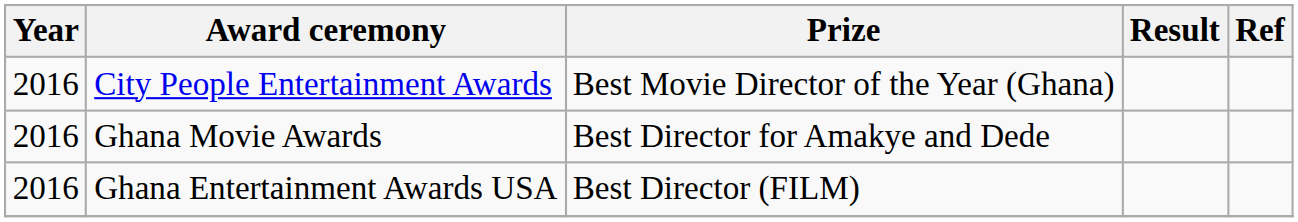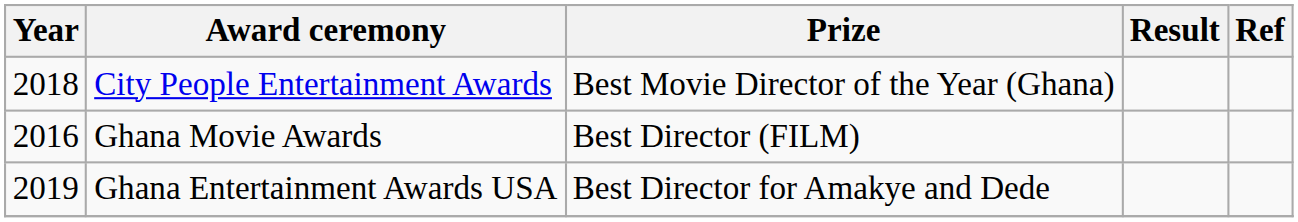City People Entertainment Awards | Year: 2016 -> 2018
Ghana Movie Awards | Prize: Best Director for Amakye and Dede -> Best Director (FILM)
Ghana Entertainment Awards USA | Year: 2016 -> 2019
Ghana Entertainment Awards USA | Prize: Best Director (FILM) -> Best Director for Amakye and Dede
